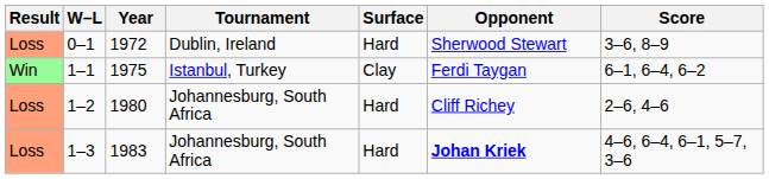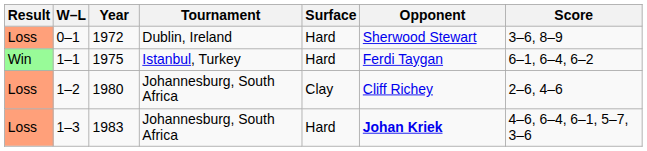1–1 | Surface: Clay -> Hard
1–2 | Surface: Hard -> Clay
